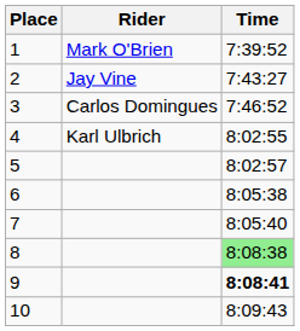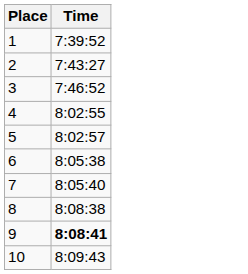- column: Rider | Mark O'Brien | Jay Vine | Carlos Domingues | Karl Ulbrich
8 | Time: lightgreen background -> no background
